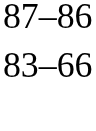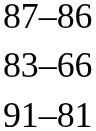+ row: 91–81
